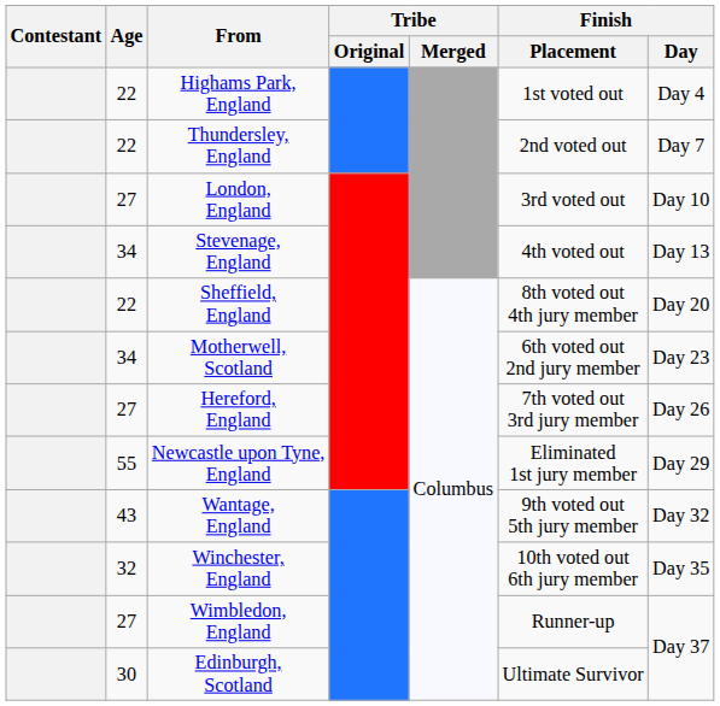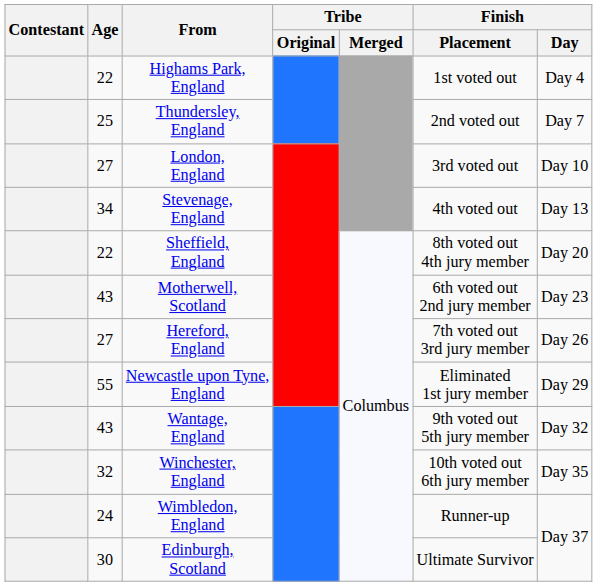Thundersley, England | Age: 22 -> 25
Motherwell, Scotland | Age: 34 -> 43
Wimbledon, England | Age: 27 -> 24
